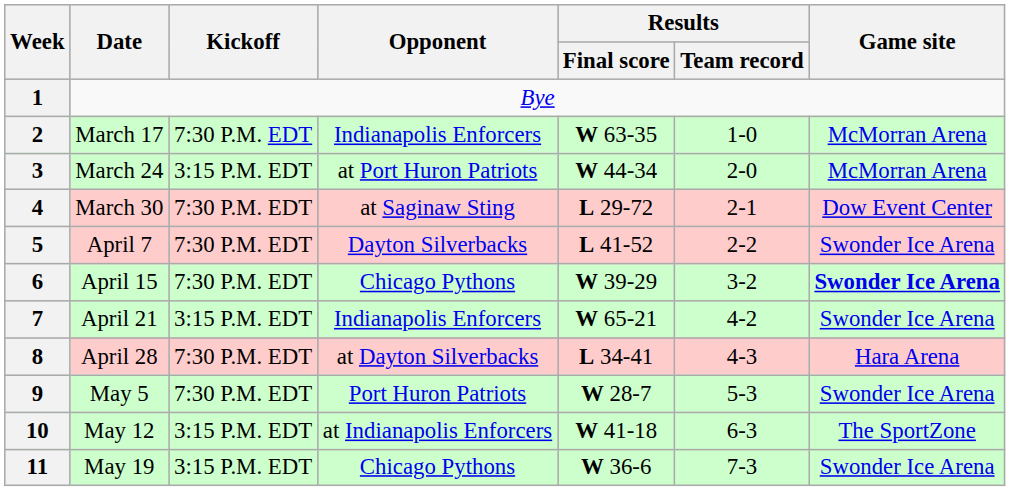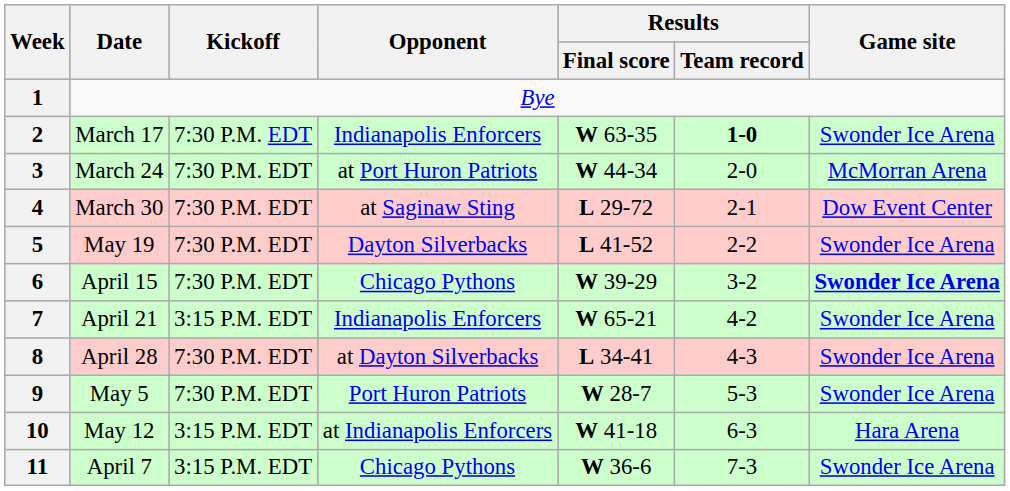2 | Results / Team record: normal -> bold
2 | Game site: McMorran Arena -> Swonder Ice Arena
3 | Kickoff: 3:15 P.M. EDT -> 7:30 P.M. EDT
5 | Date: April 7 -> May 19
8 | Game site: Hara Arena -> Swonder Ice Arena
10 | Game site: The SportZone -> Hara Arena
11 | Date: May 19 -> April 7
